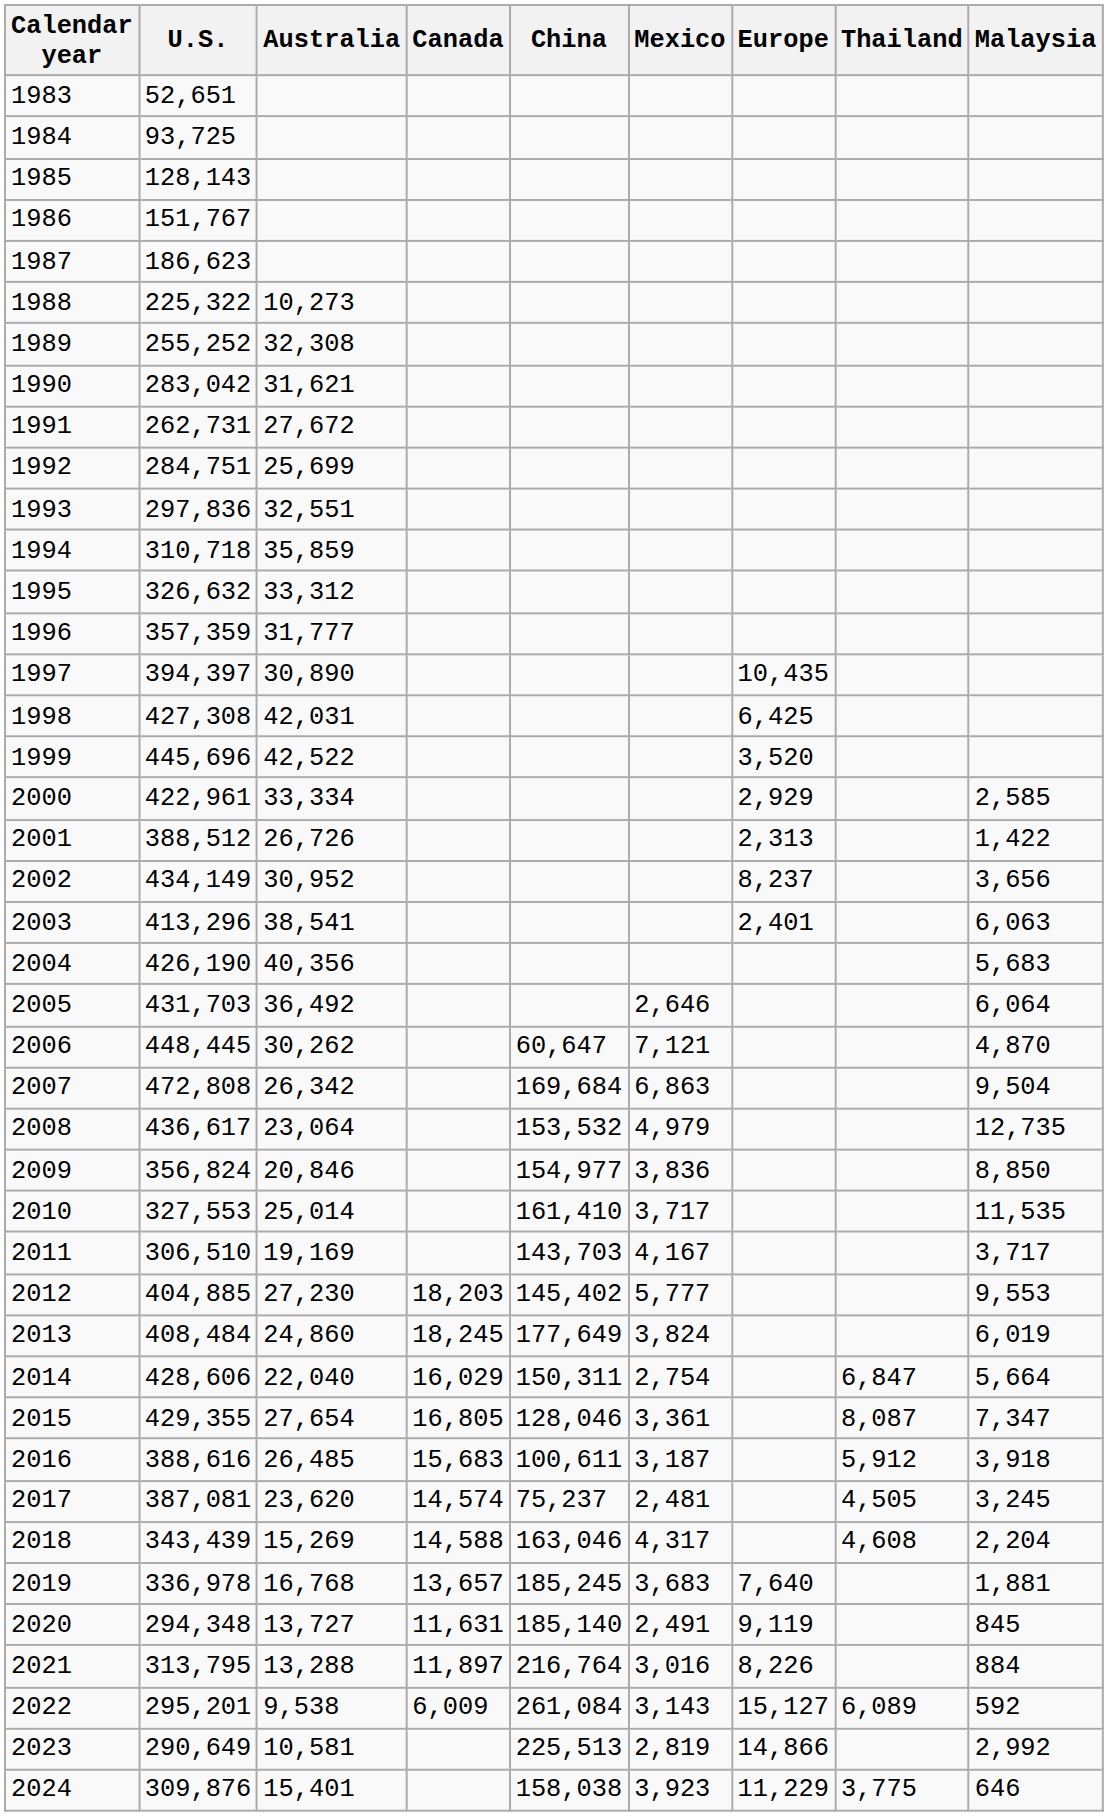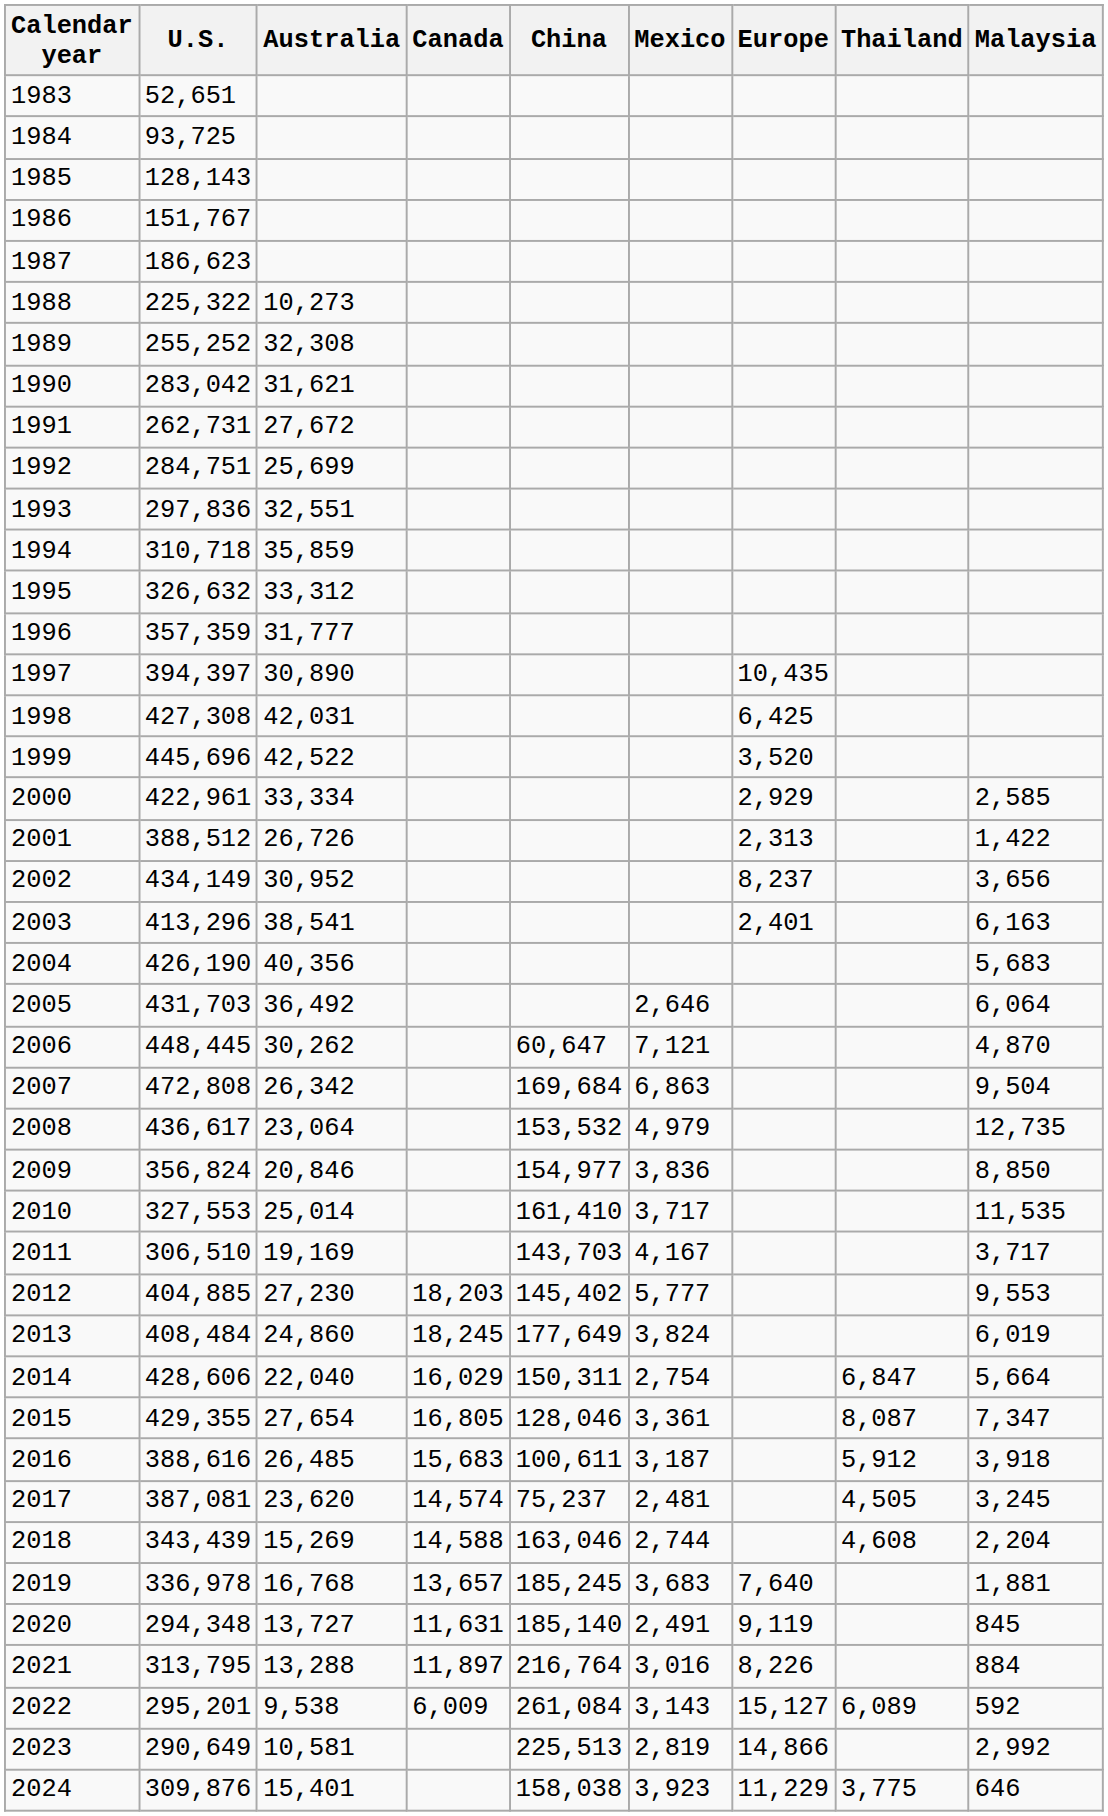2003 | Malaysia: 6,063 -> 6,163
2018 | Mexico: 4,317 -> 2,744
